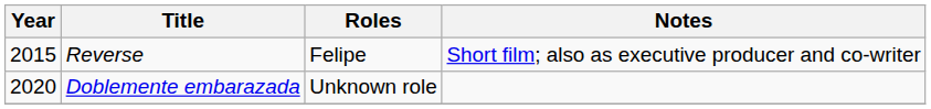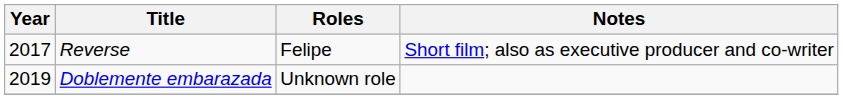Reverse | Year: 2015 -> 2017
Doblemente embarazada | Year: 2020 -> 2019
